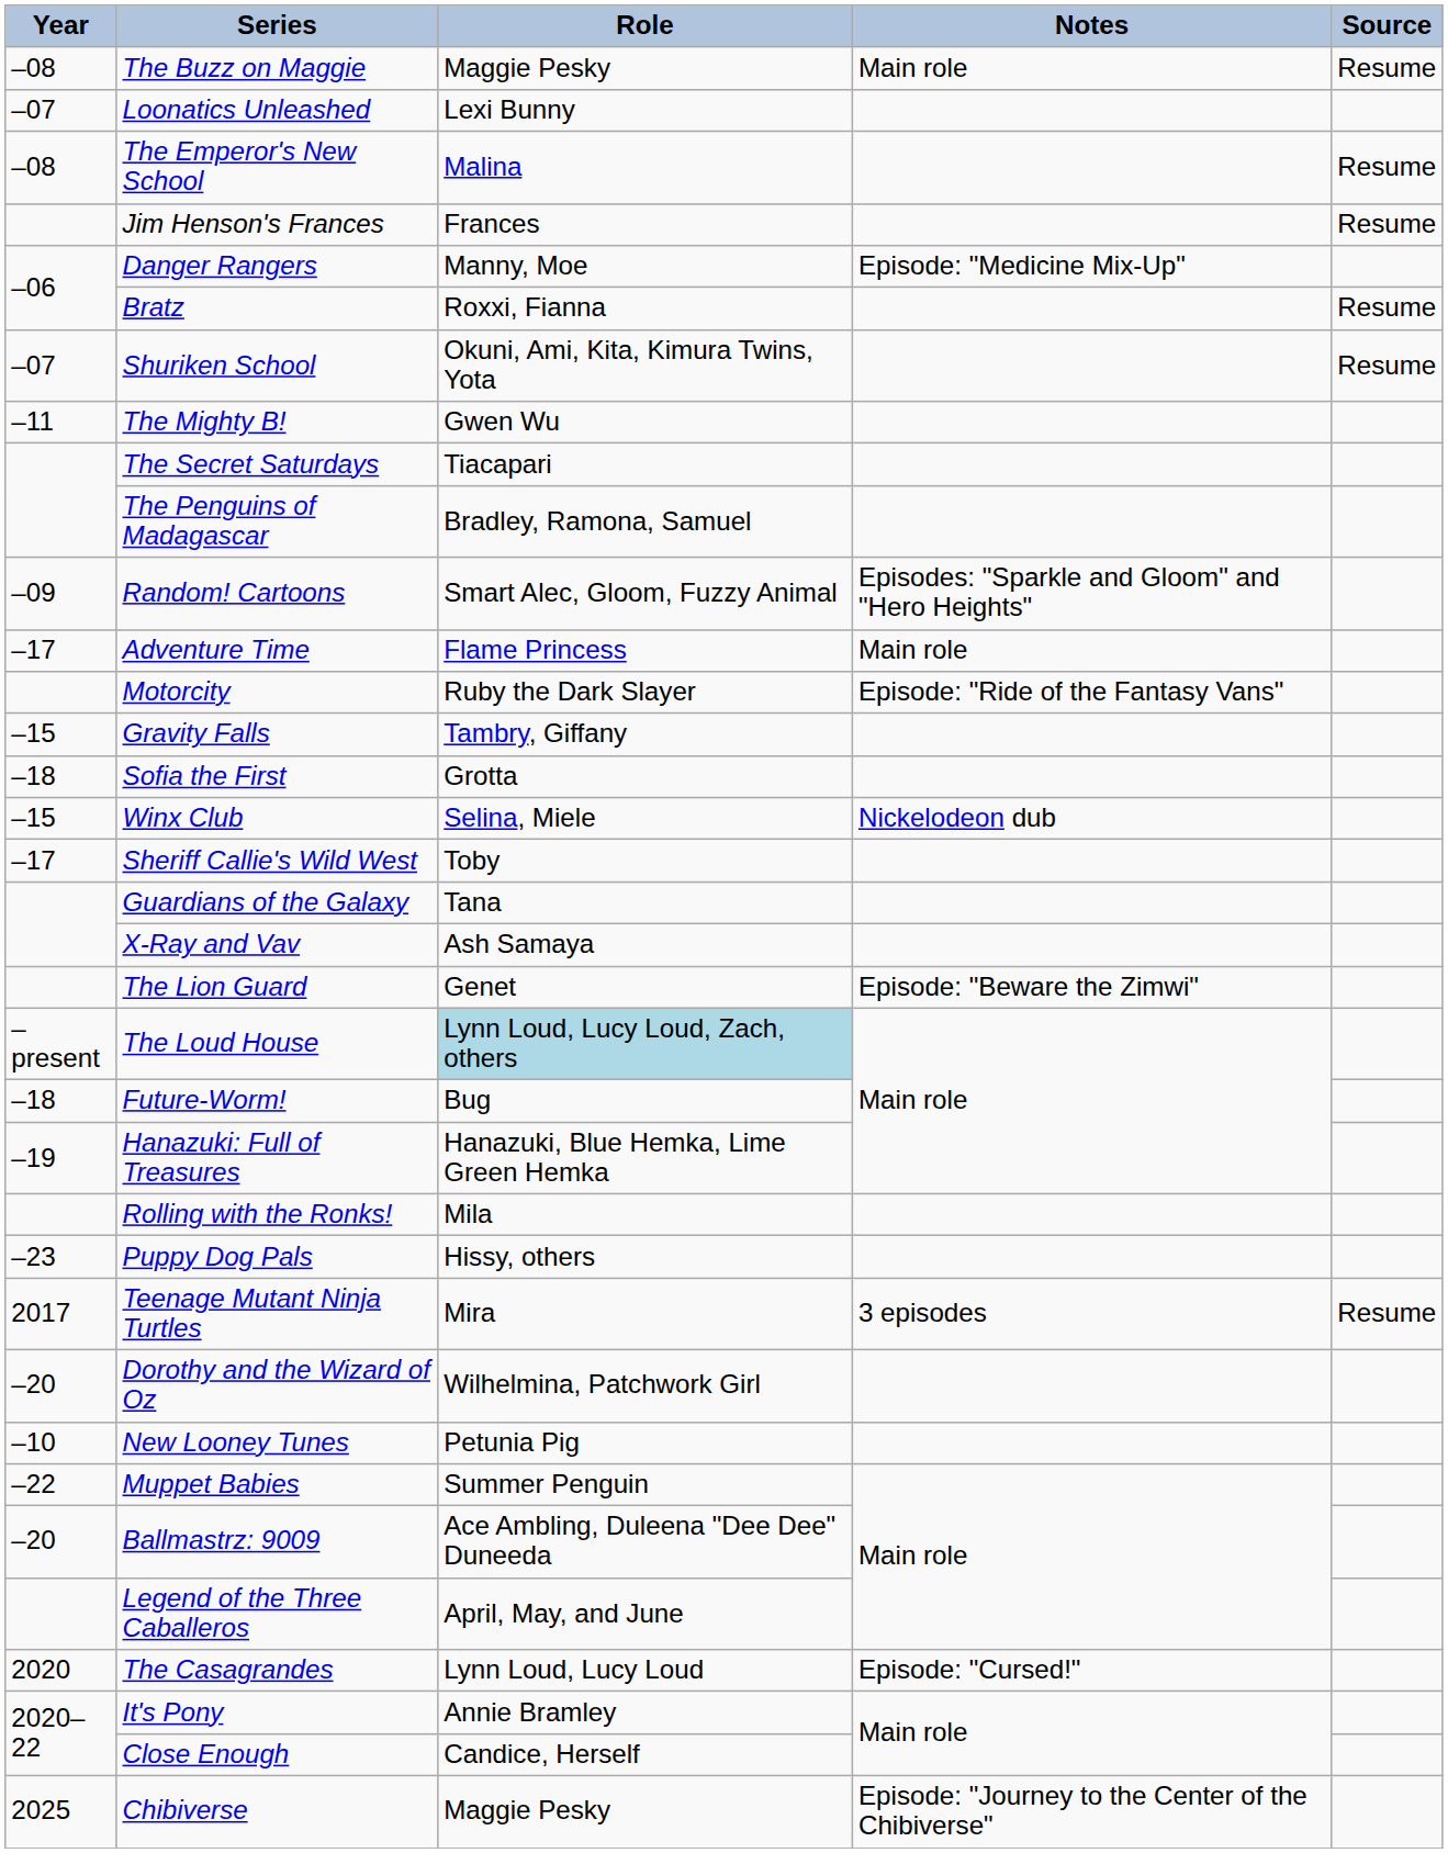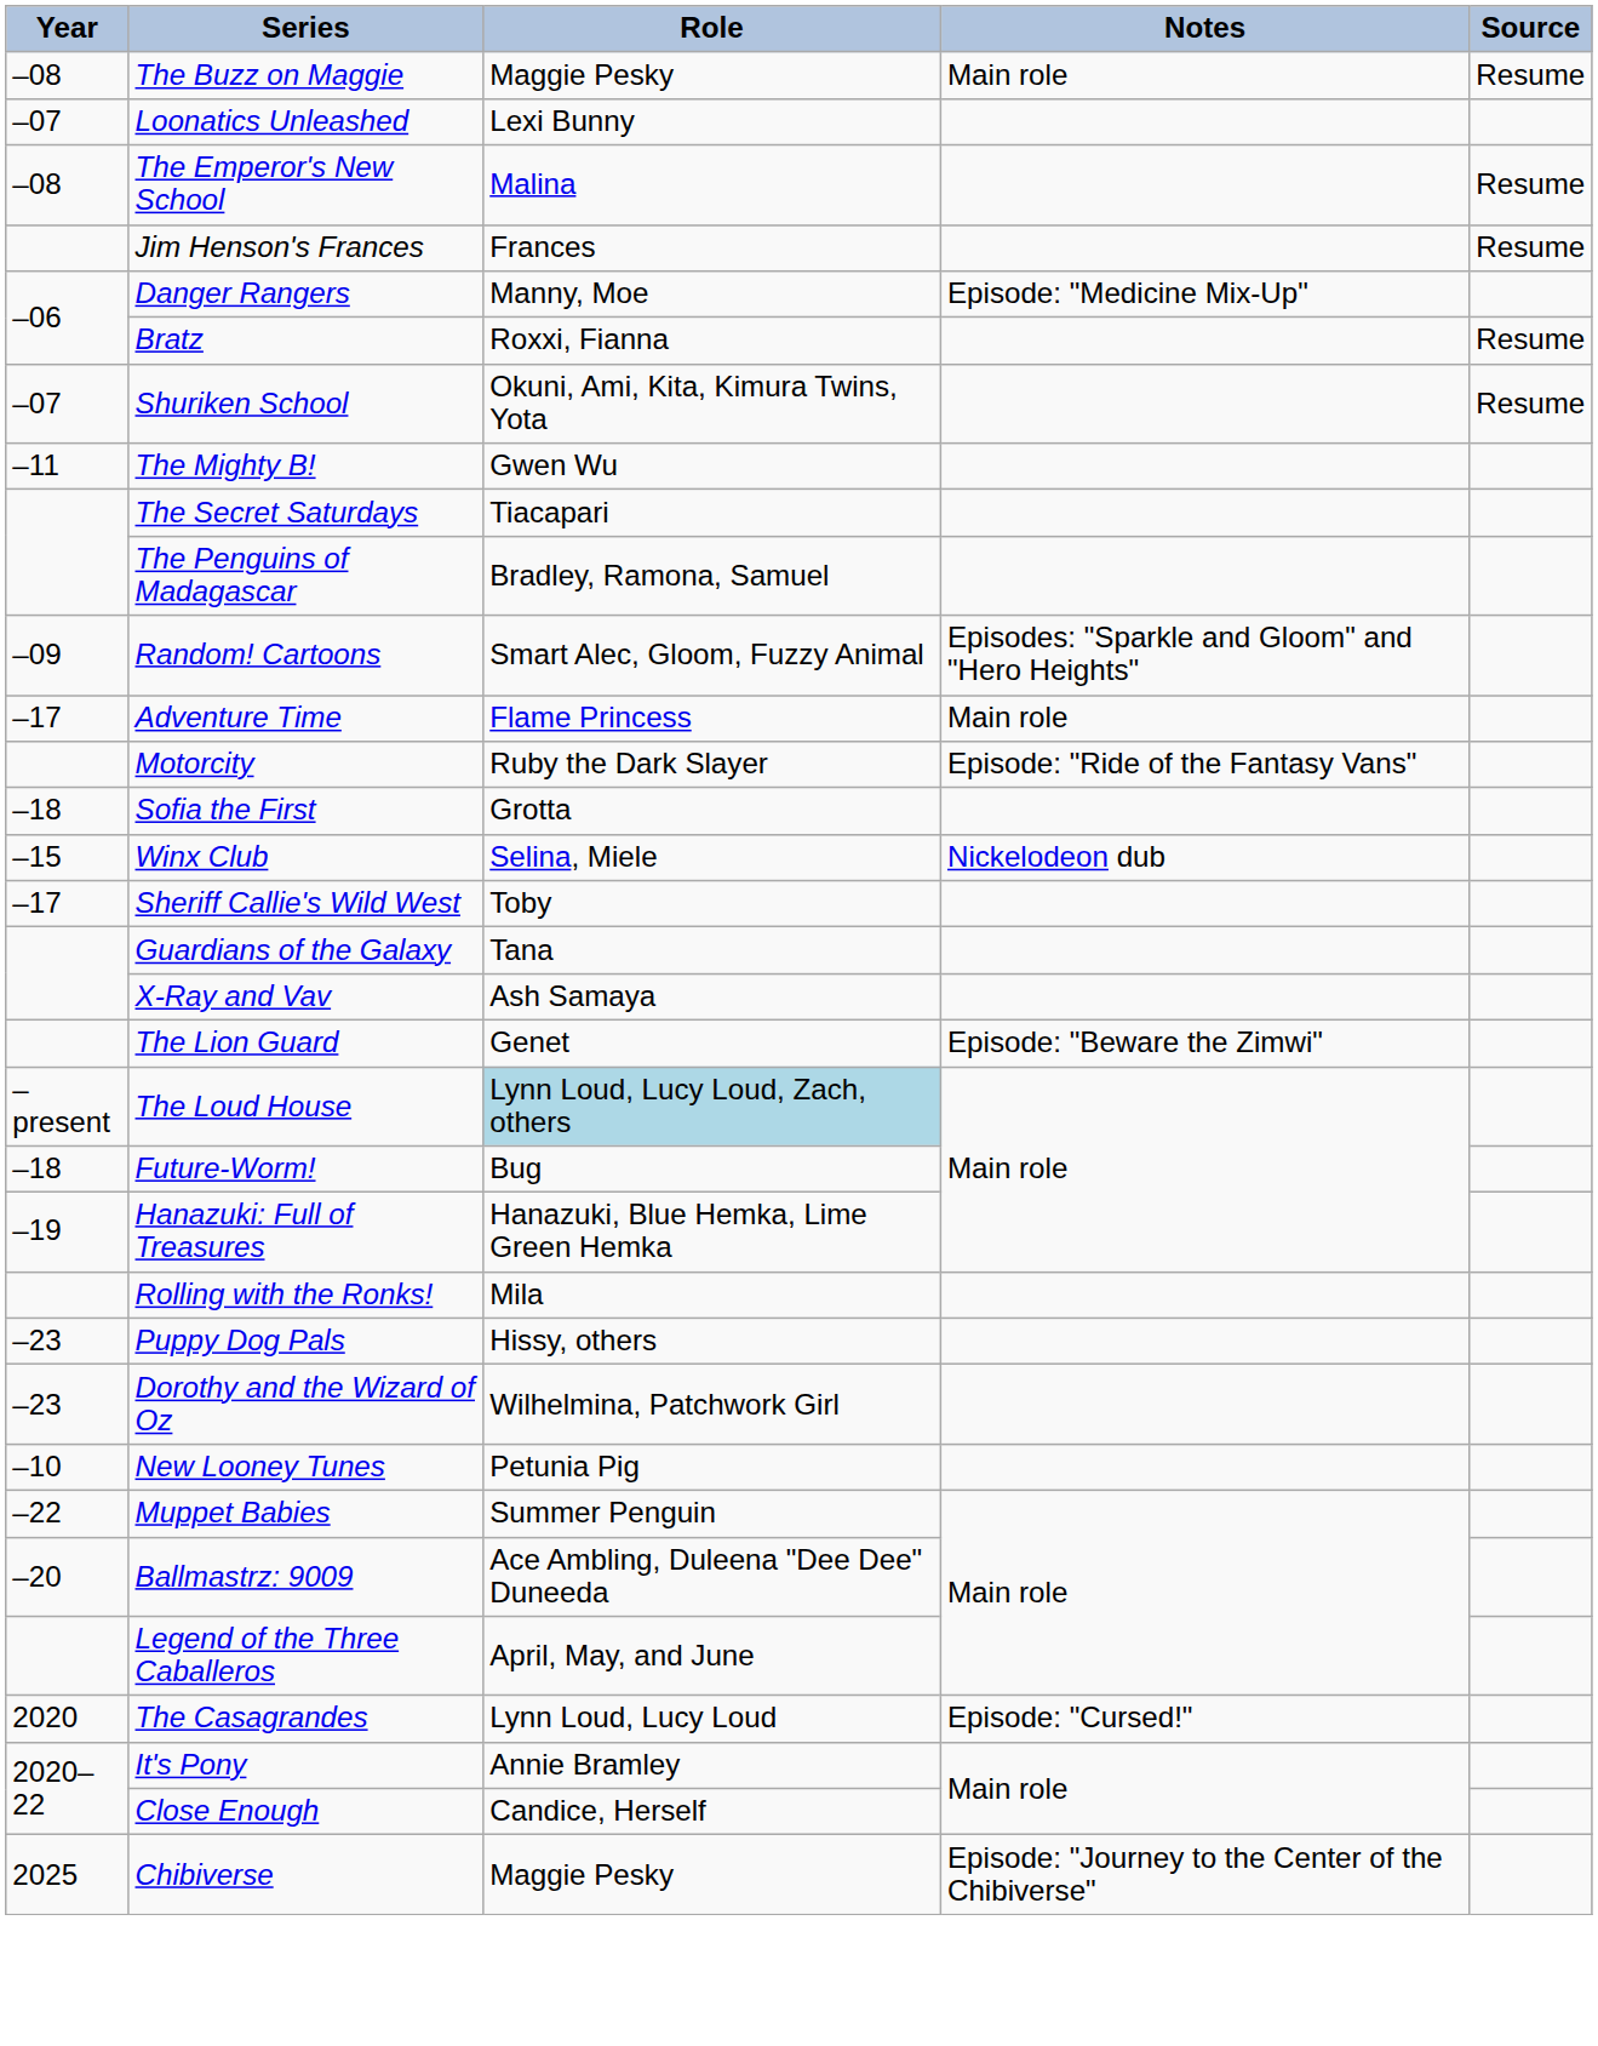- row: –15 | Gravity Falls | Tambry, Giffany
- row: 2017 | Teenage Mutant Ninja Turtles | Mira | 3 episodes | Resume
Dorothy and the Wizard of Oz | Year: –20 -> –23
